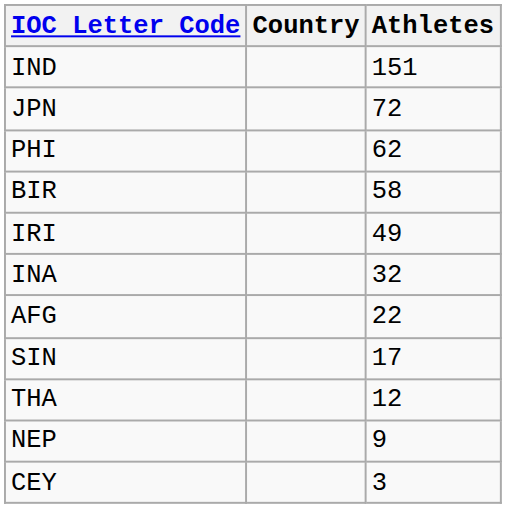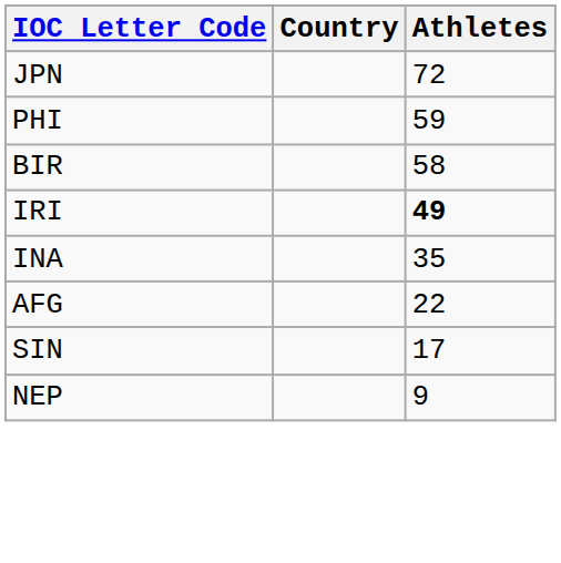- row: IND | 151
PHI | Athletes: 62 -> 59
IRI | Athletes: normal -> bold
INA | Athletes: 32 -> 35
- row: THA | 12
- row: CEY | 3
